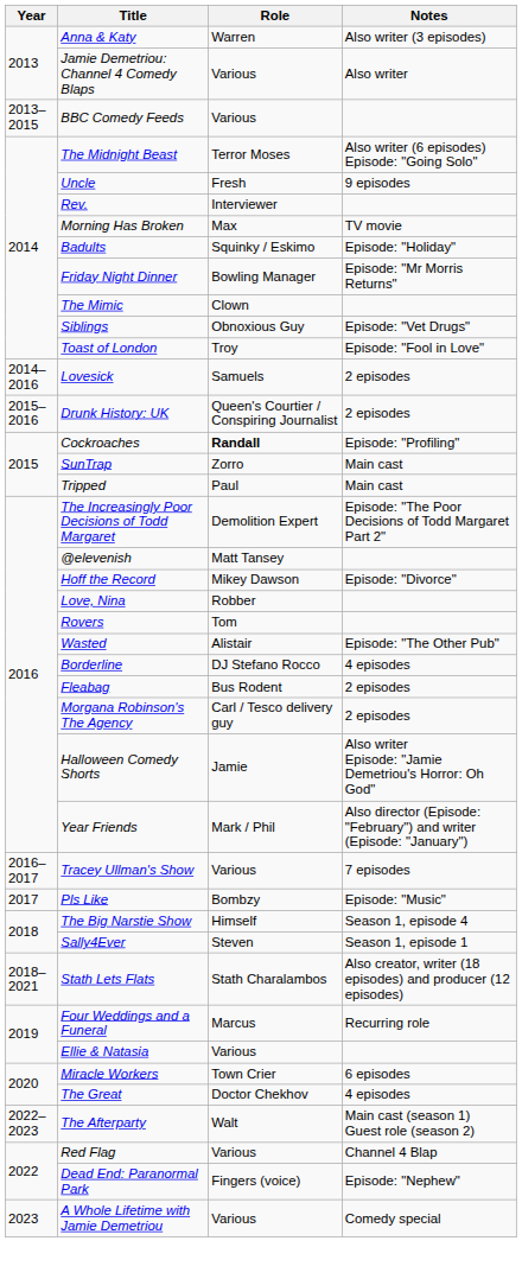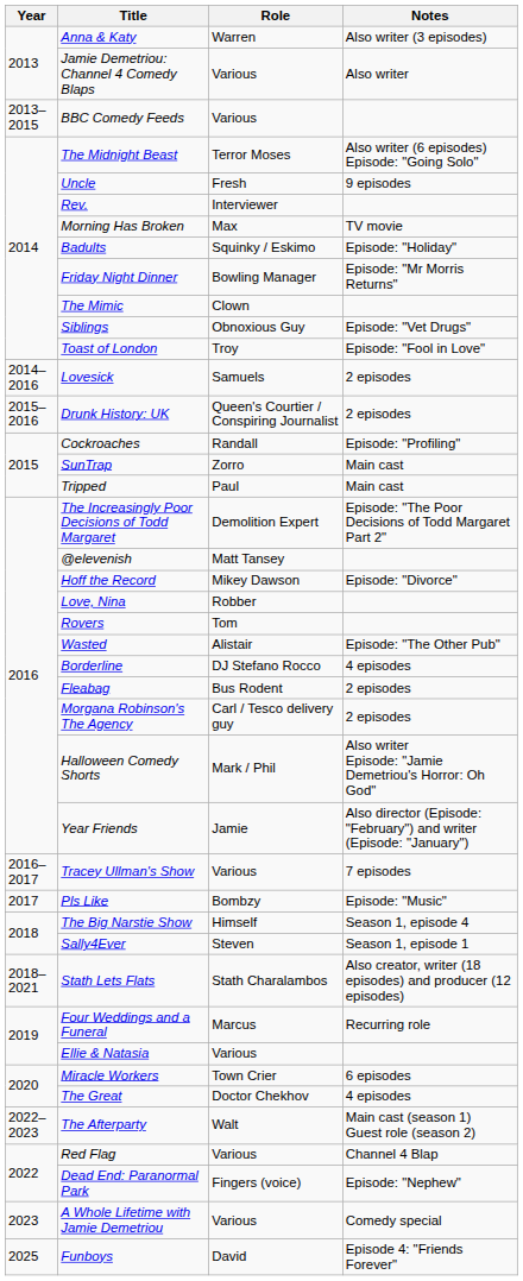Cockroaches | Role: bold -> normal
Halloween Comedy Shorts | Role: Jamie -> Mark / Phil
Year Friends | Role: Mark / Phil -> Jamie
+ row: 2025 | Funboys | David | Episode 4: "Friends Forever"
